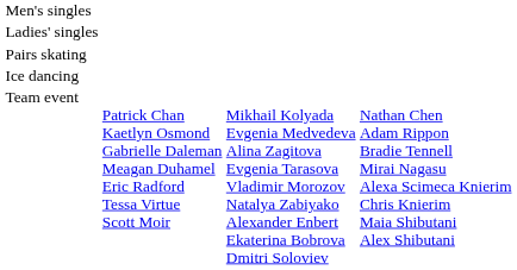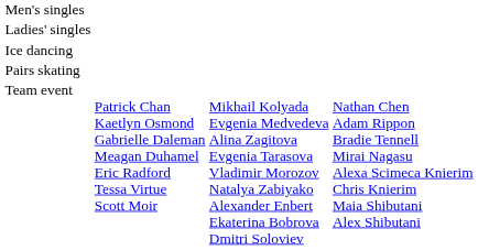rows swapped: Pairs skating <-> Ice dancing
